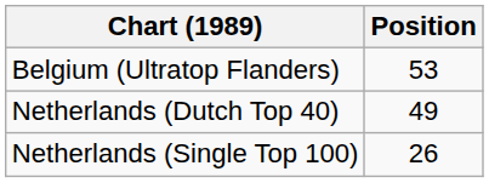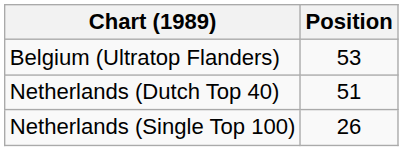Netherlands (Dutch Top 40) | Position: 49 -> 51
